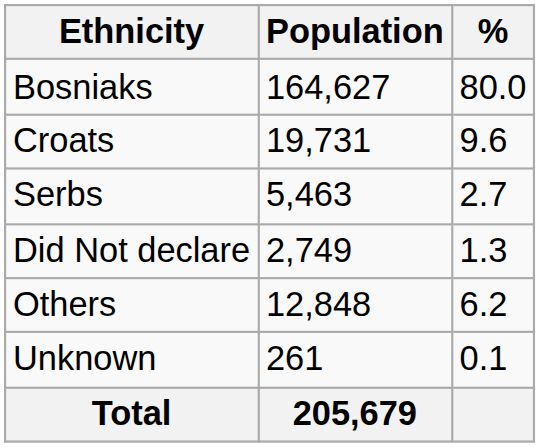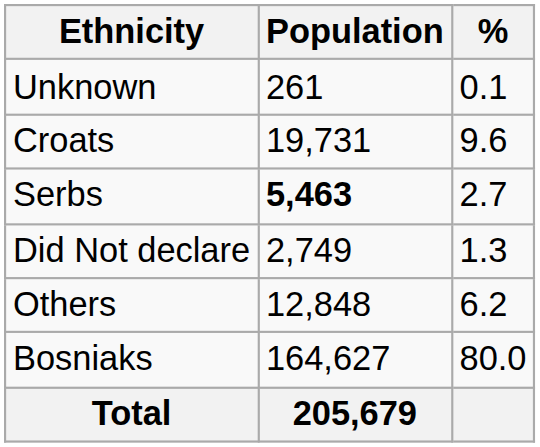rows swapped: Bosniaks <-> Unknown
Serbs | Population: normal -> bold
